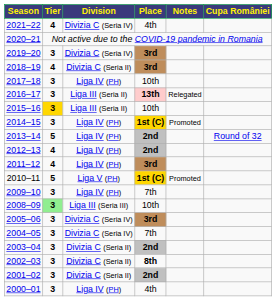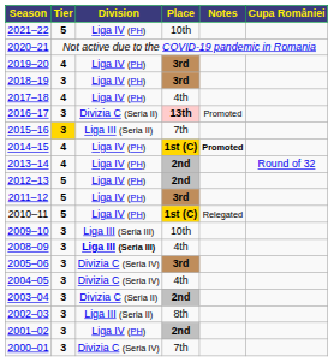2021–22 | Tier: 4 -> 5
2021–22 | Division: Divizia C (Seria IV) -> Liga IV (PH)
2021–22 | Place: 4th -> 10th
2019–20 | Tier: 3 -> 4
2019–20 | Division: Divizia C (Seria IV) -> Liga IV (PH)
2018–19 | Tier: 4 -> 3
2018–19 | Division: Divizia C (Seria II) -> Liga IV (PH)
2017–18 | Tier: 3 -> 4
2017–18 | Place: 10th -> 4th
2016–17 | Division: Liga III (Seria II) -> Divizia C (Seria II)
2016–17 | Notes: Relegated -> Promoted
2015–16 | Place: 10th -> 7th
2014–15 | Tier: 3 -> 4
2014–15 | Notes: normal -> bold
2013–14 | Tier: 5 -> 4
2012–13 | Tier: 4 -> 5
2011–12 | Tier: 4 -> 5
2010–11 | Division: Liga V (PH) -> Liga IV (PH)
2010–11 | Notes: Promoted -> Relegated
2009–10 | Division: Liga IV (PH) -> Liga III (Seria III)
2009–10 | Place: 7th -> 10th
2008–09 | Tier: lightgreen background -> no background
2008–09 | Division: normal -> bold
2008–09 | Place: 10th -> 4th
2004–05 | Place: 7th -> 4th
2002–03 | Division: Divizia C (Seria II) -> Liga III (Seria II)
2002–03 | Place: bold -> normal
2001–02 | Division: Divizia C (Seria II) -> Liga IV (PH)
2000–01 | Division: Liga IV (PH) -> Divizia C (Seria IV)
2000–01 | Place: 4th -> 7th
